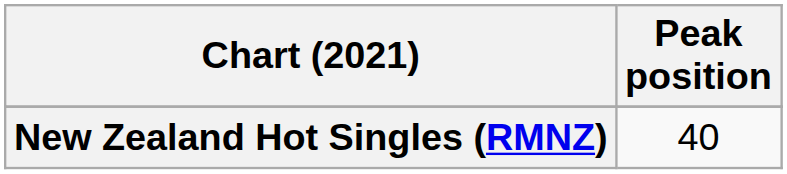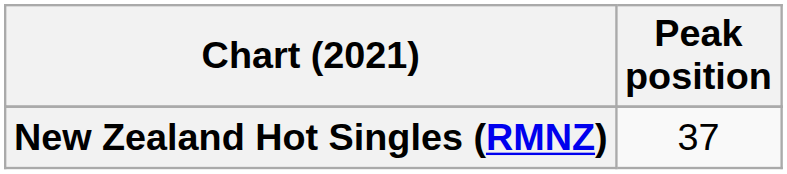New Zealand Hot Singles (RMNZ) | Peak position: 40 -> 37
